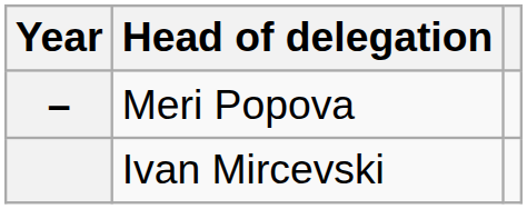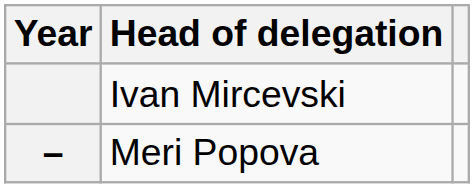rows swapped: Ivan Mircevski <-> Meri Popova
